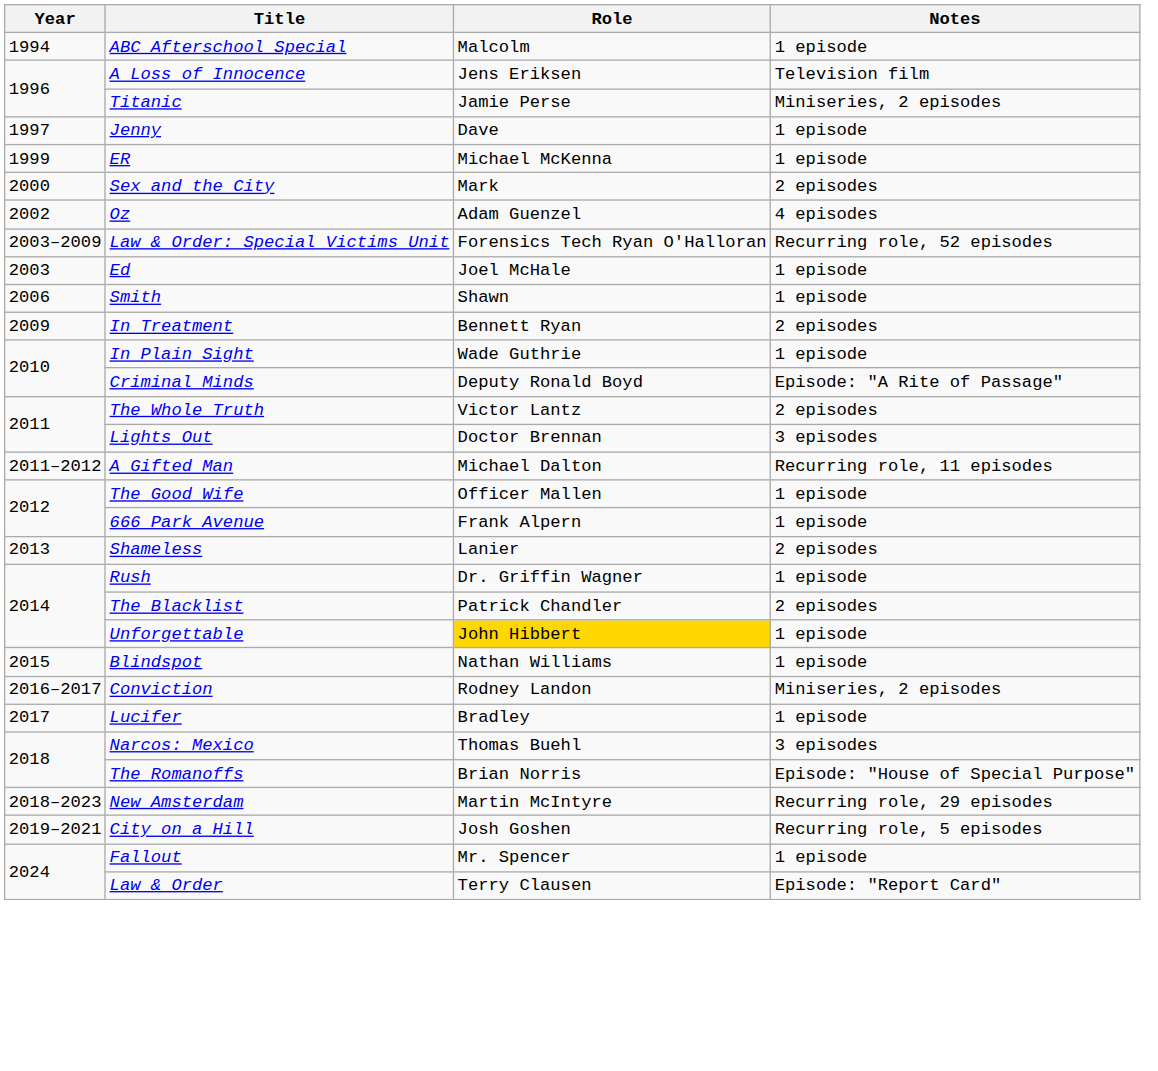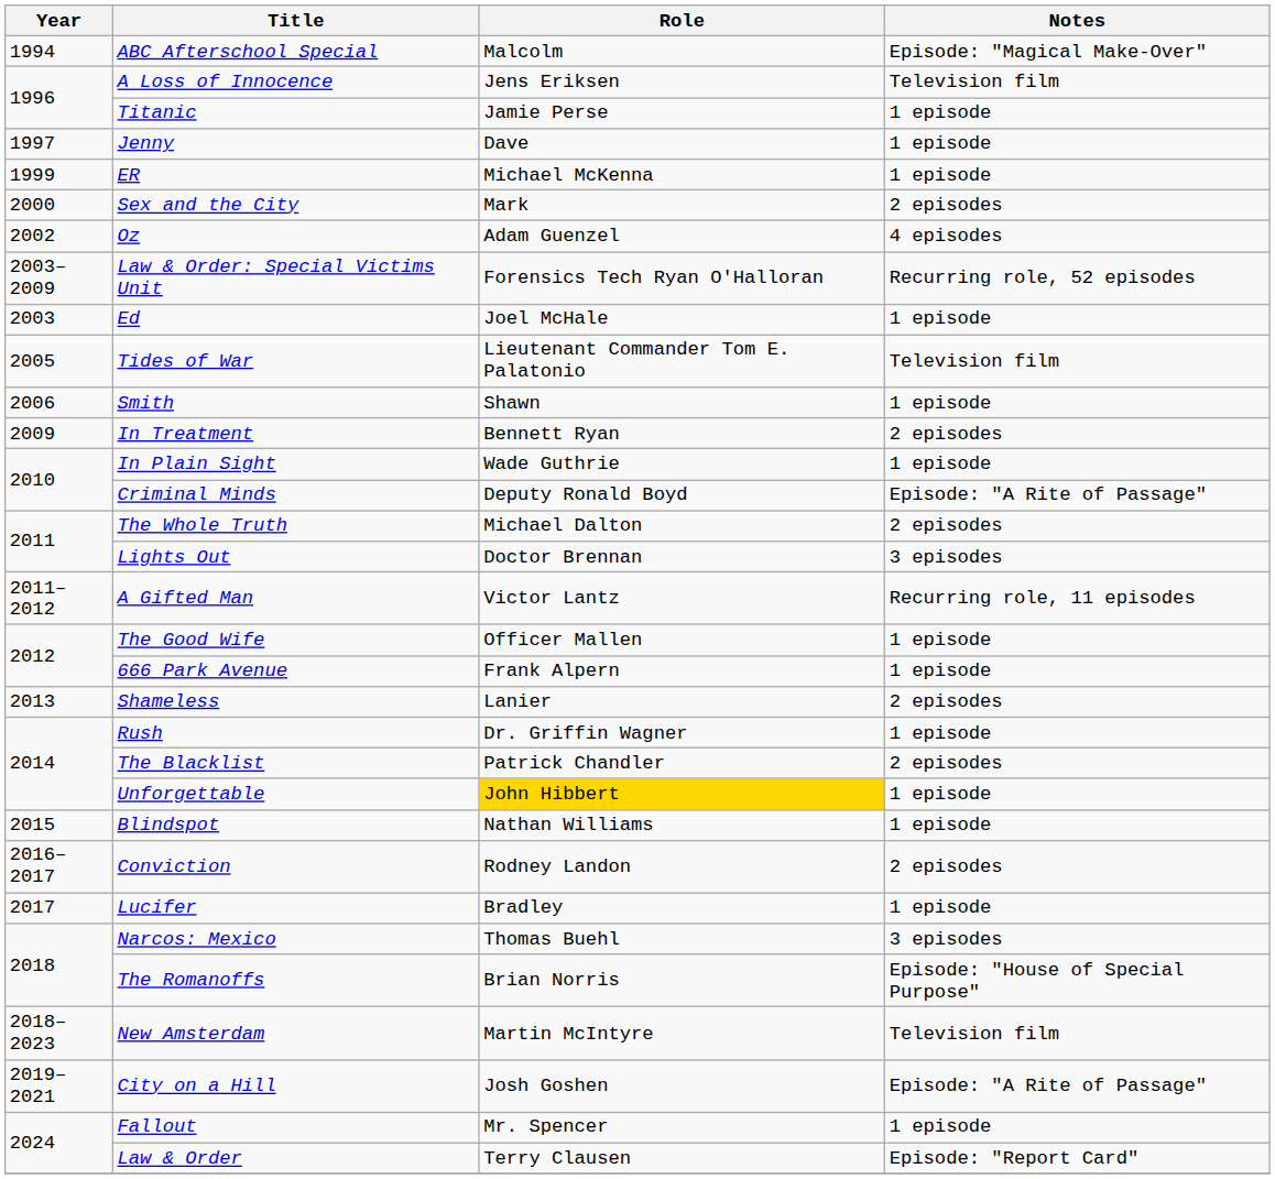ABC Afterschool Special | Notes: 1 episode -> Episode: "Magical Make-Over"
Titanic | Notes: Miniseries, 2 episodes -> 1 episode
+ row: 2005 | Tides of War | Lieutenant Commander Tom E. Palatonio | Television film
The Whole Truth | Role: Victor Lantz -> Michael Dalton
A Gifted Man | Role: Michael Dalton -> Victor Lantz
Conviction | Notes: Miniseries, 2 episodes -> 2 episodes
New Amsterdam | Notes: Recurring role, 29 episodes -> Television film
City on a Hill | Notes: Recurring role, 5 episodes -> Episode: "A Rite of Passage"
